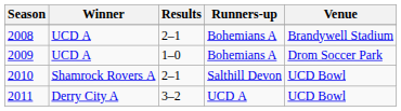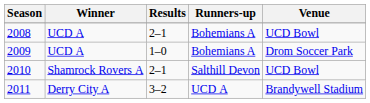2008 | Venue: Brandywell Stadium -> UCD Bowl
2011 | Venue: UCD Bowl -> Brandywell Stadium
